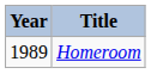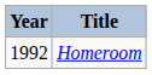Homeroom | Year: 1989 -> 1992
